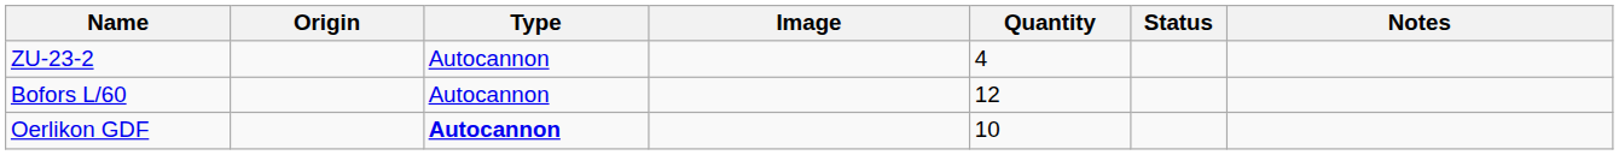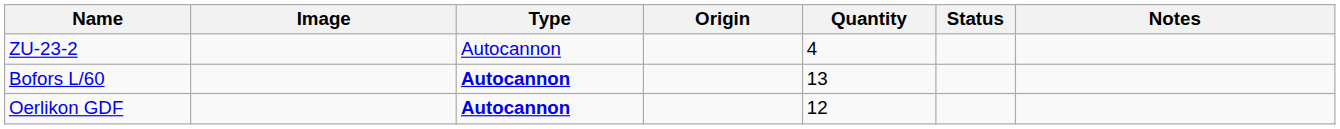columns swapped: Image <-> Origin
Bofors L/60 | Type: normal -> bold
Bofors L/60 | Quantity: 12 -> 13
Oerlikon GDF | Quantity: 10 -> 12
